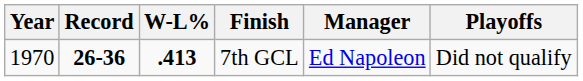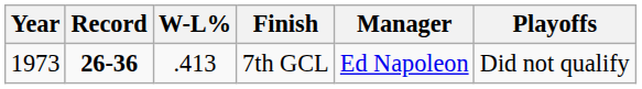7th GCL | Year: 1970 -> 1973
7th GCL | W-L%: bold -> normal
